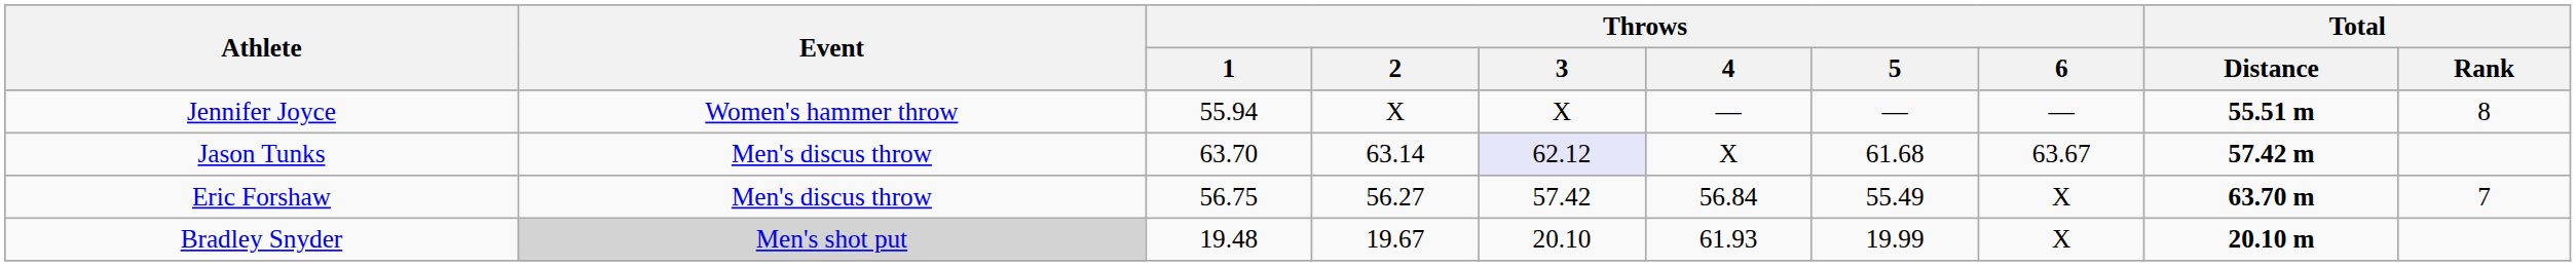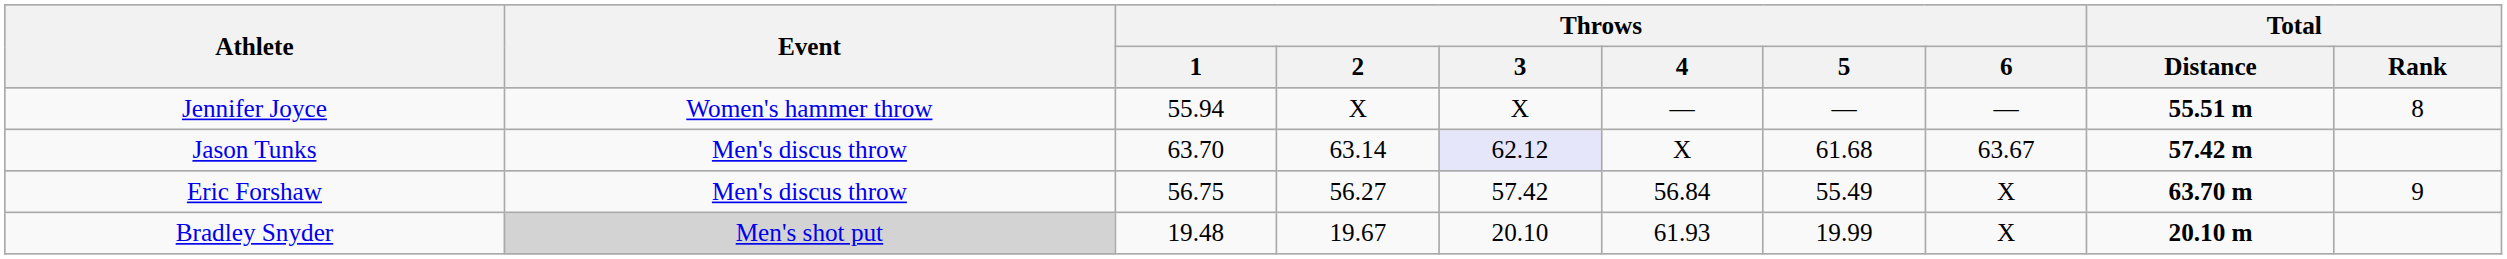Eric Forshaw | Total / Rank: 7 -> 9
